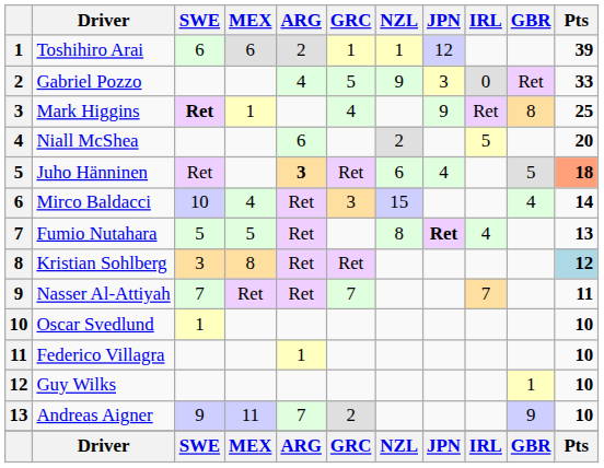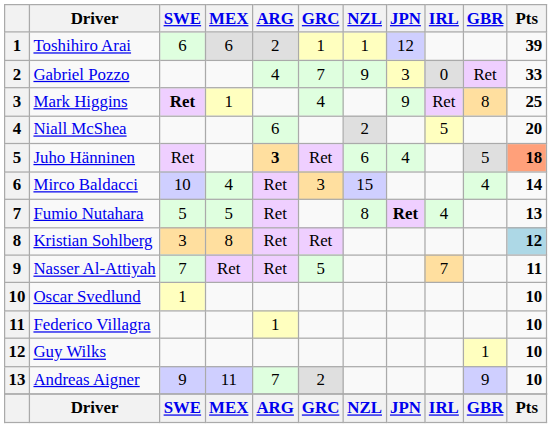Gabriel Pozzo | GRC: 5 -> 7
Nasser Al-Attiyah | GRC: 7 -> 5
